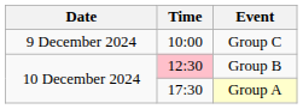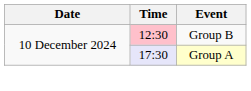- row: 9 December 2024 | 10:00 | Group C
Group A | Time: no background -> lavender background
